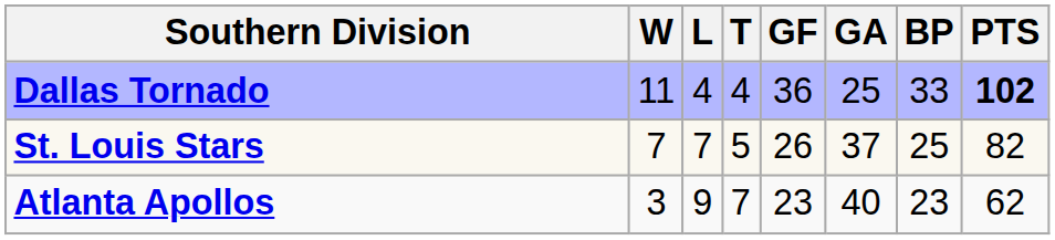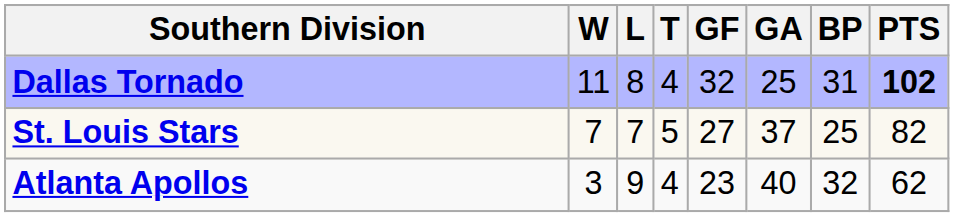Dallas Tornado | L: 4 -> 8
Dallas Tornado | GF: 36 -> 32
Dallas Tornado | BP: 33 -> 31
St. Louis Stars | GF: 26 -> 27
Atlanta Apollos | T: 7 -> 4
Atlanta Apollos | BP: 23 -> 32
